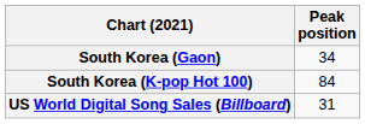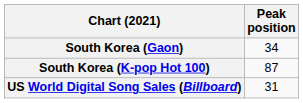South Korea (K-pop Hot 100) | Peak position: 84 -> 87
